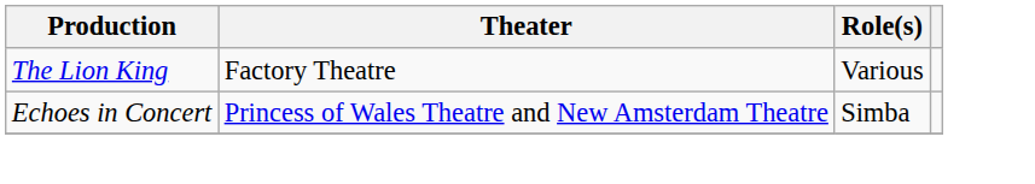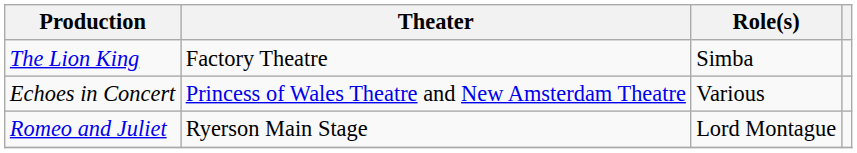The Lion King | Role(s): Various -> Simba
Echoes in Concert | Role(s): Simba -> Various
+ row: Romeo and Juliet | Ryerson Main Stage | Lord Montague
